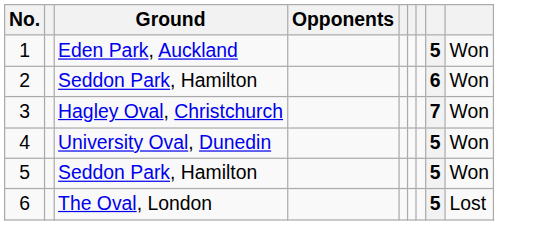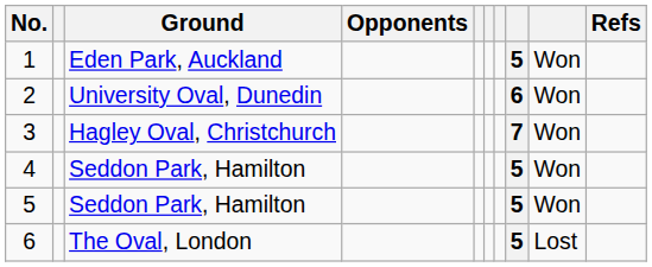+ column: Refs
2 | Ground: Seddon Park, Hamilton -> University Oval, Dunedin
4 | Ground: University Oval, Dunedin -> Seddon Park, Hamilton
